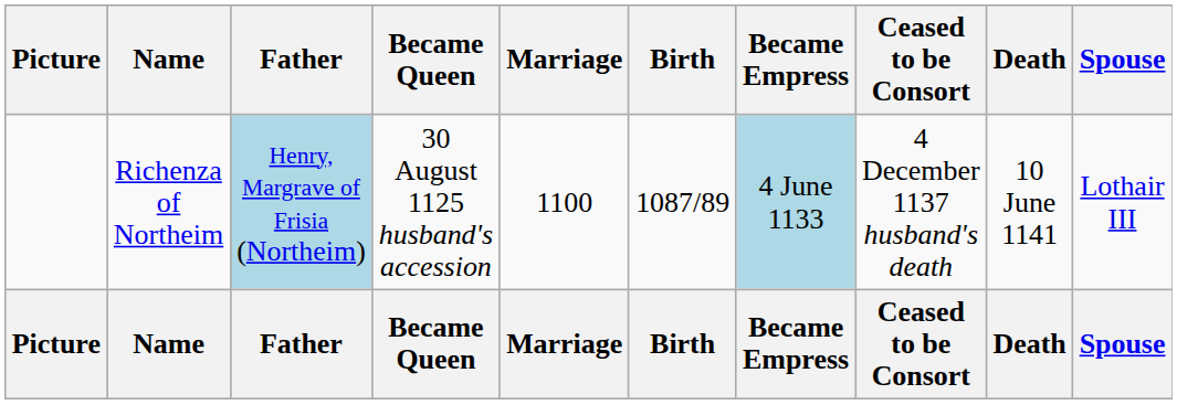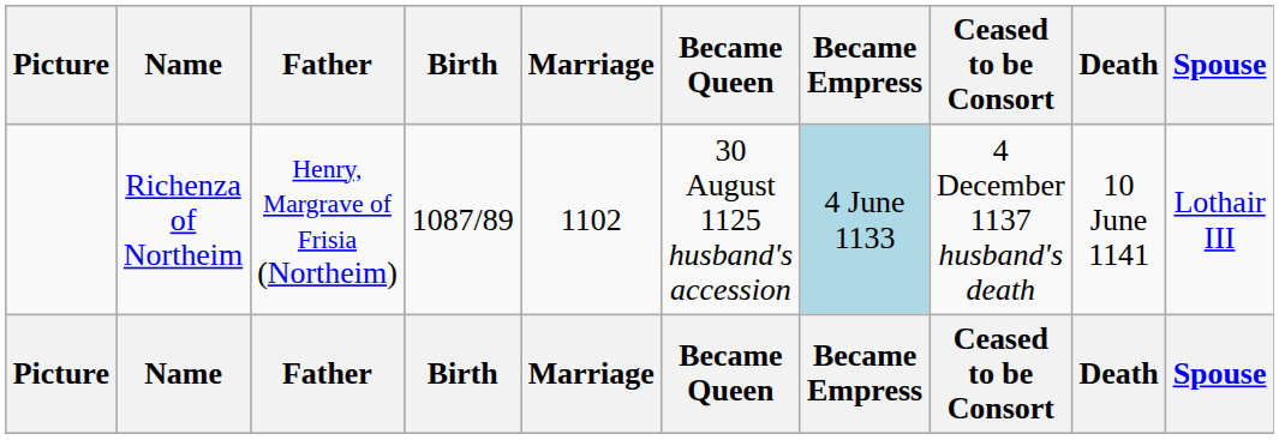columns swapped: Birth <-> Became Queen
Richenza of Northeim | Father: lightblue background -> no background
Richenza of Northeim | Marriage: 1100 -> 1102
